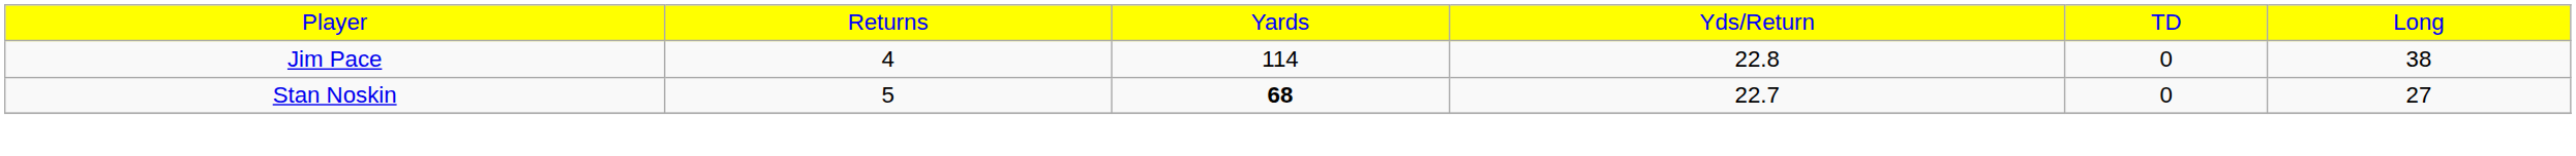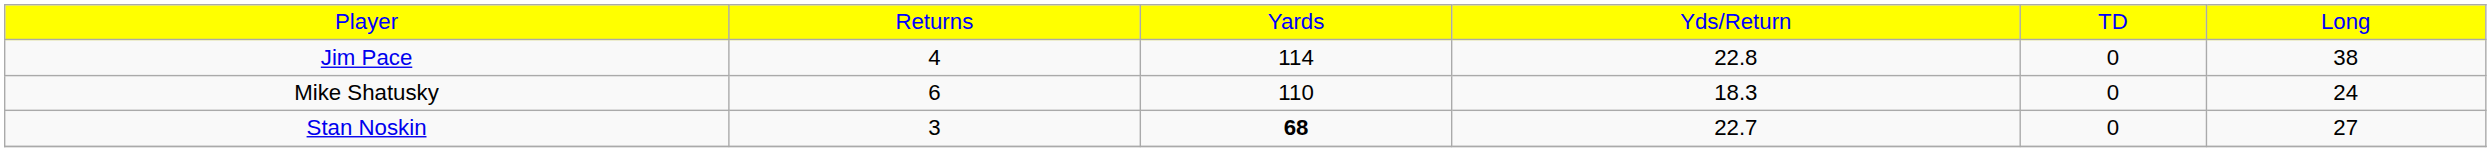+ row: Mike Shatusky | 6 | 110 | 18.3 | 0 | 24
Stan Noskin | column 2: 5 -> 3
